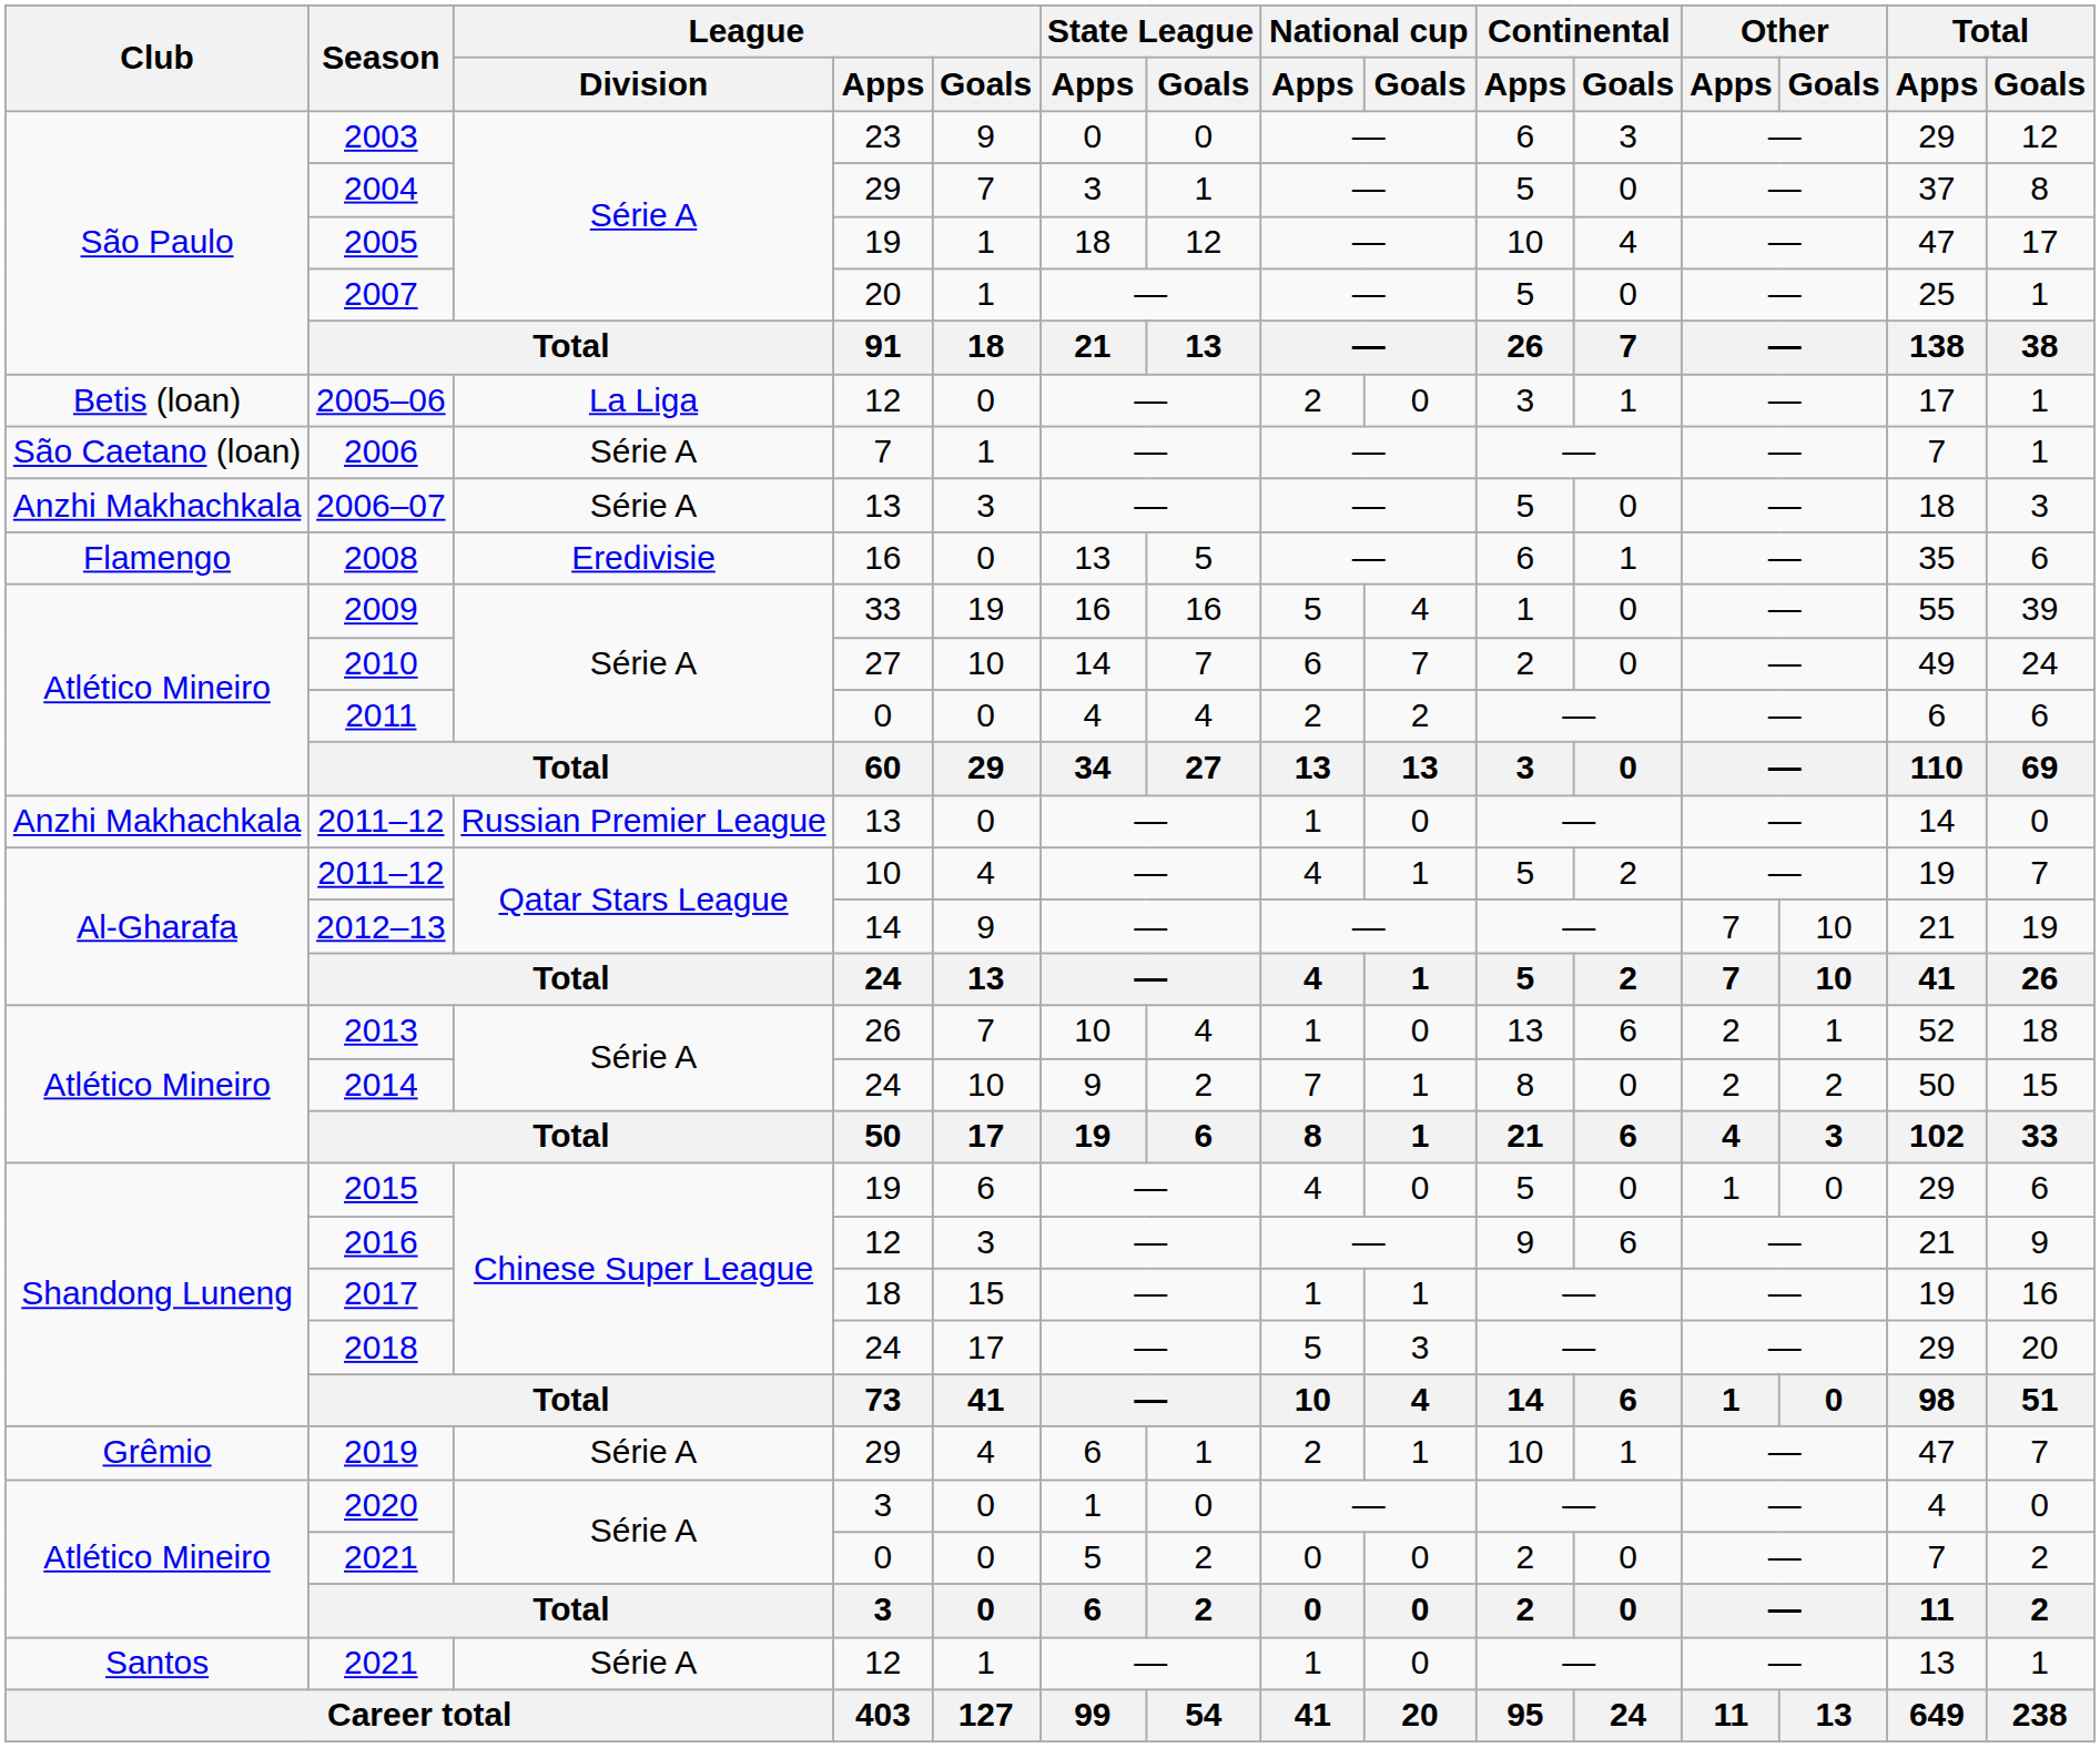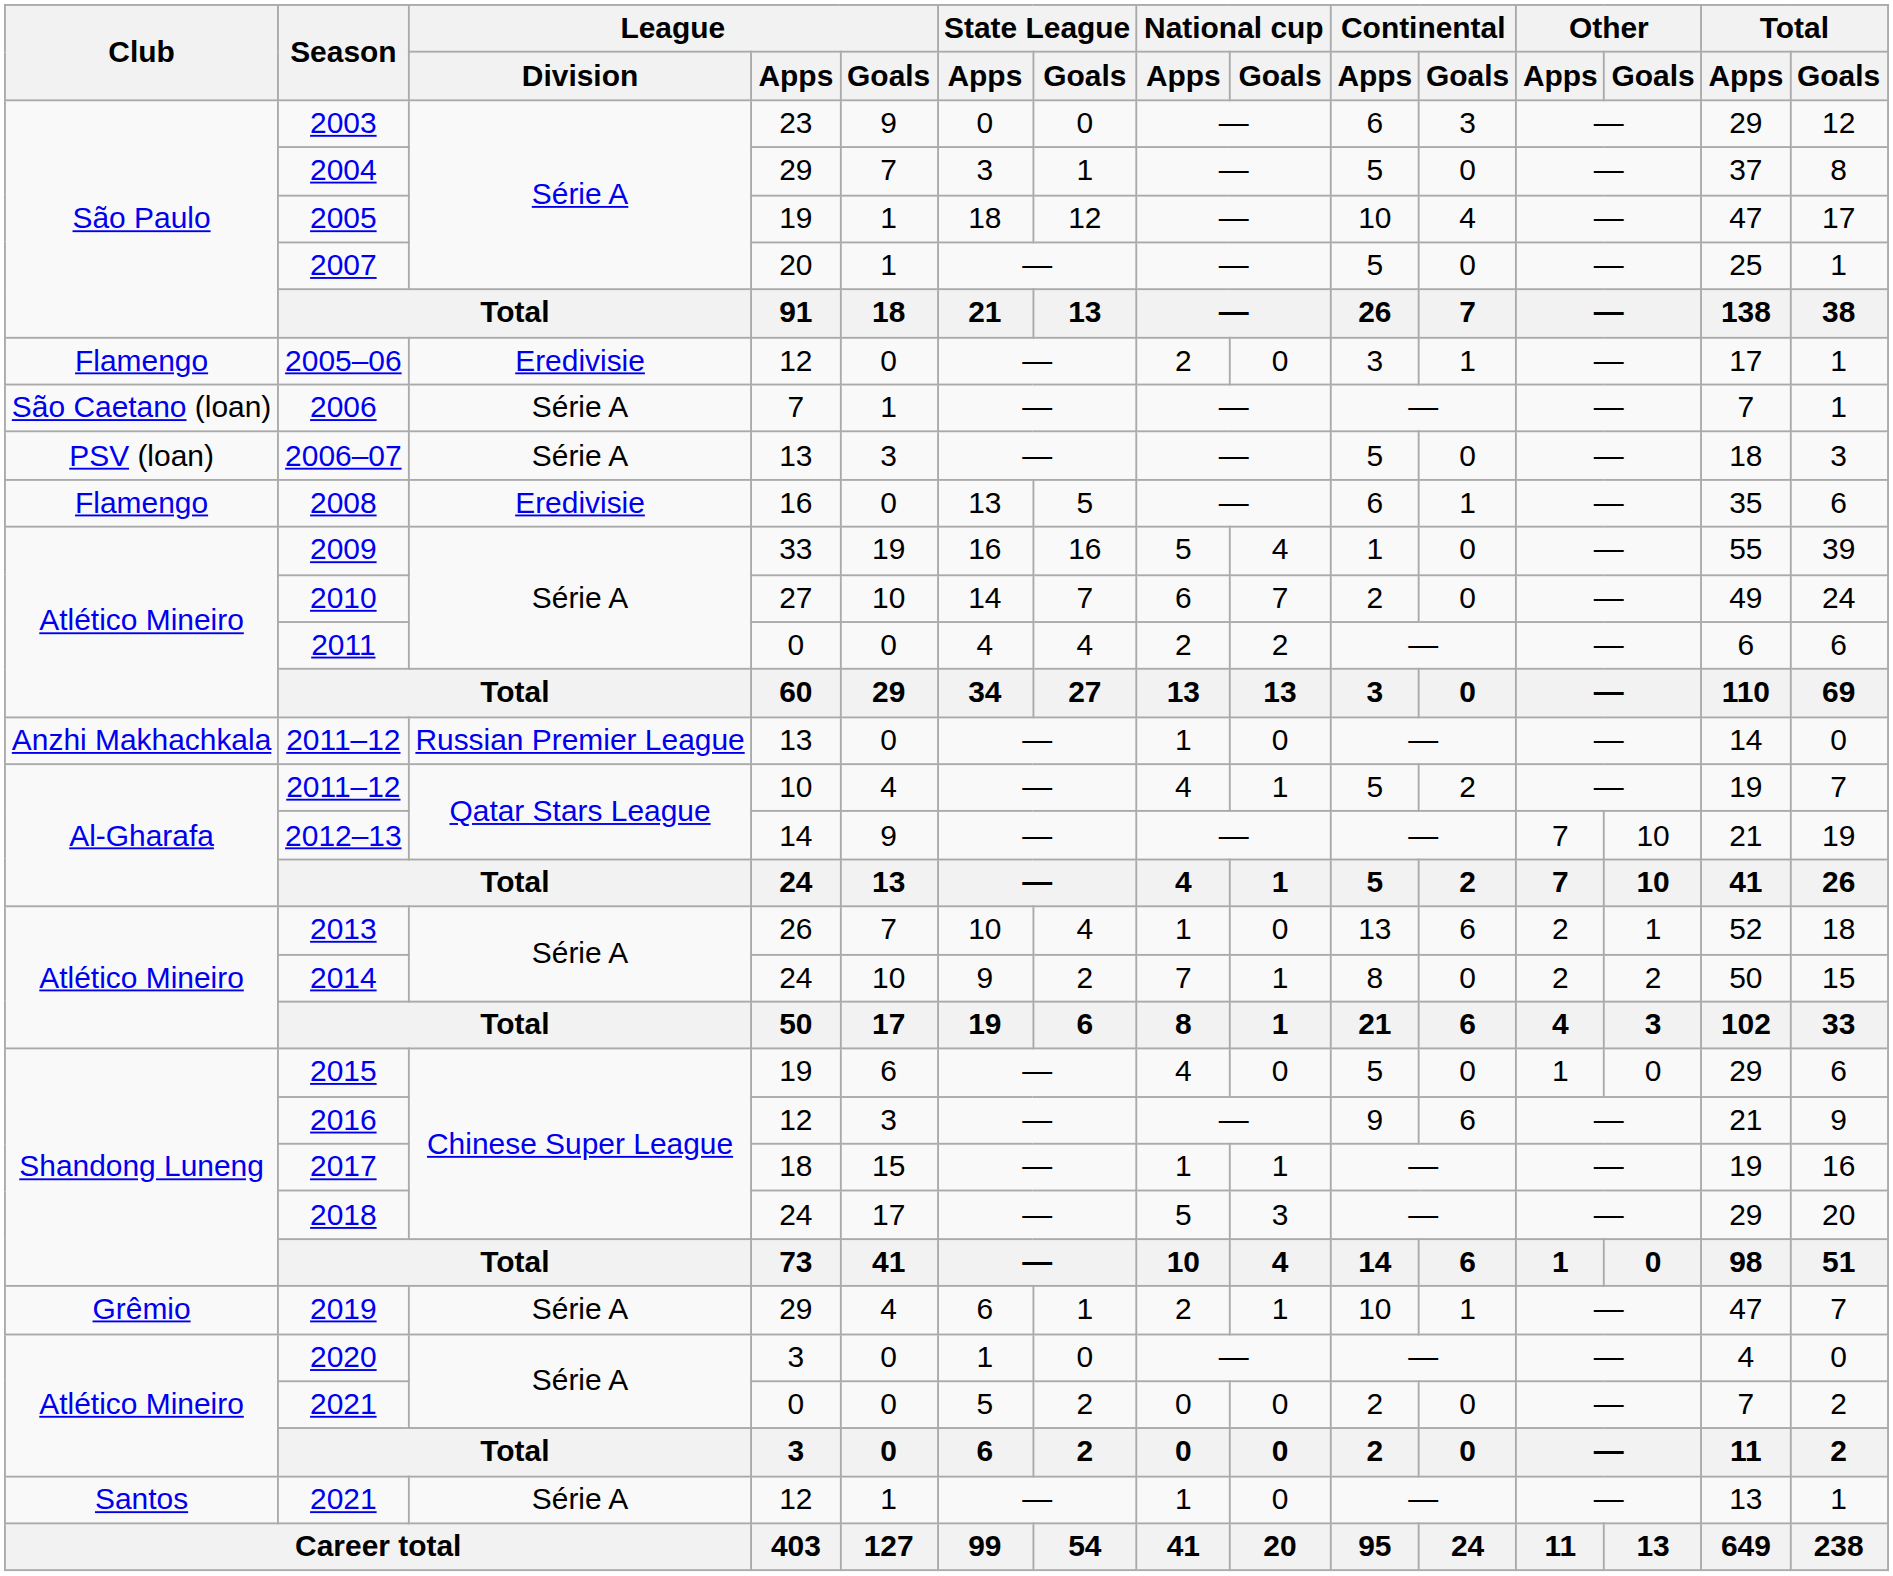2005–06 | Club: Betis (loan) -> Flamengo
2005–06 | League / Division: La Liga -> Eredivisie
2006–07 | Club: Anzhi Makhachkala -> PSV (loan)
